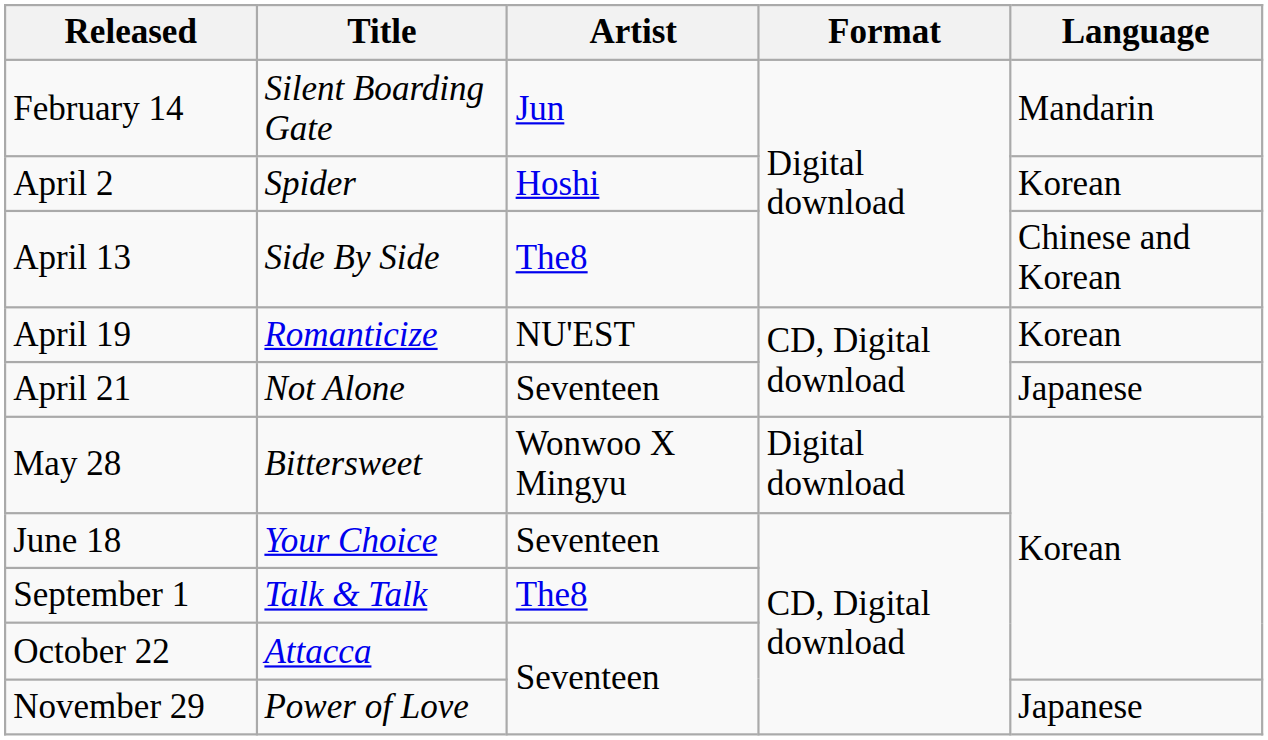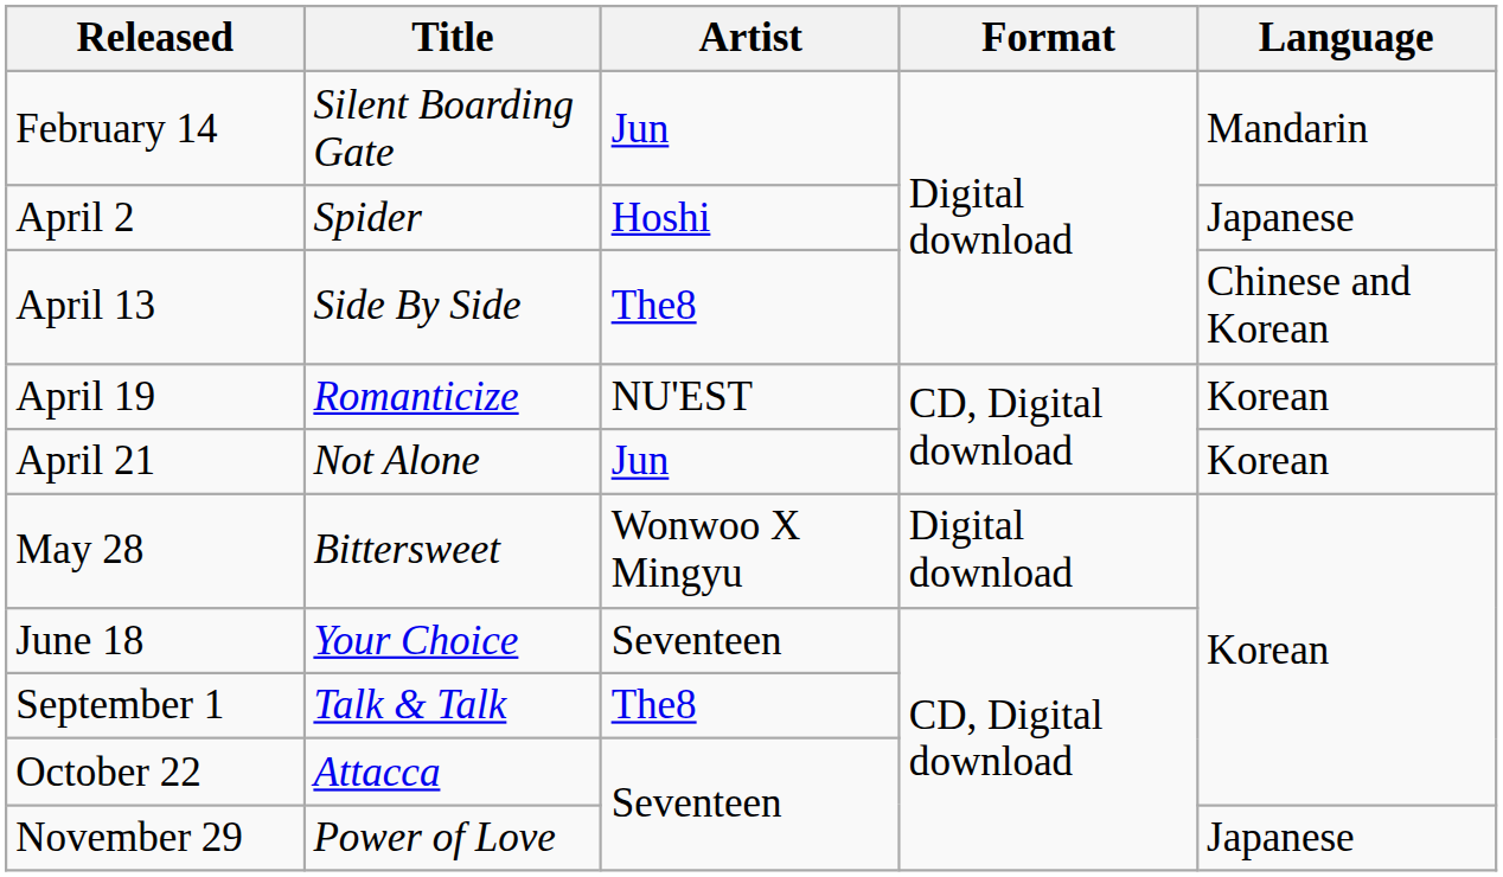April 2 | Language: Korean -> Japanese
April 21 | Artist: Seventeen -> Jun
April 21 | Language: Japanese -> Korean
